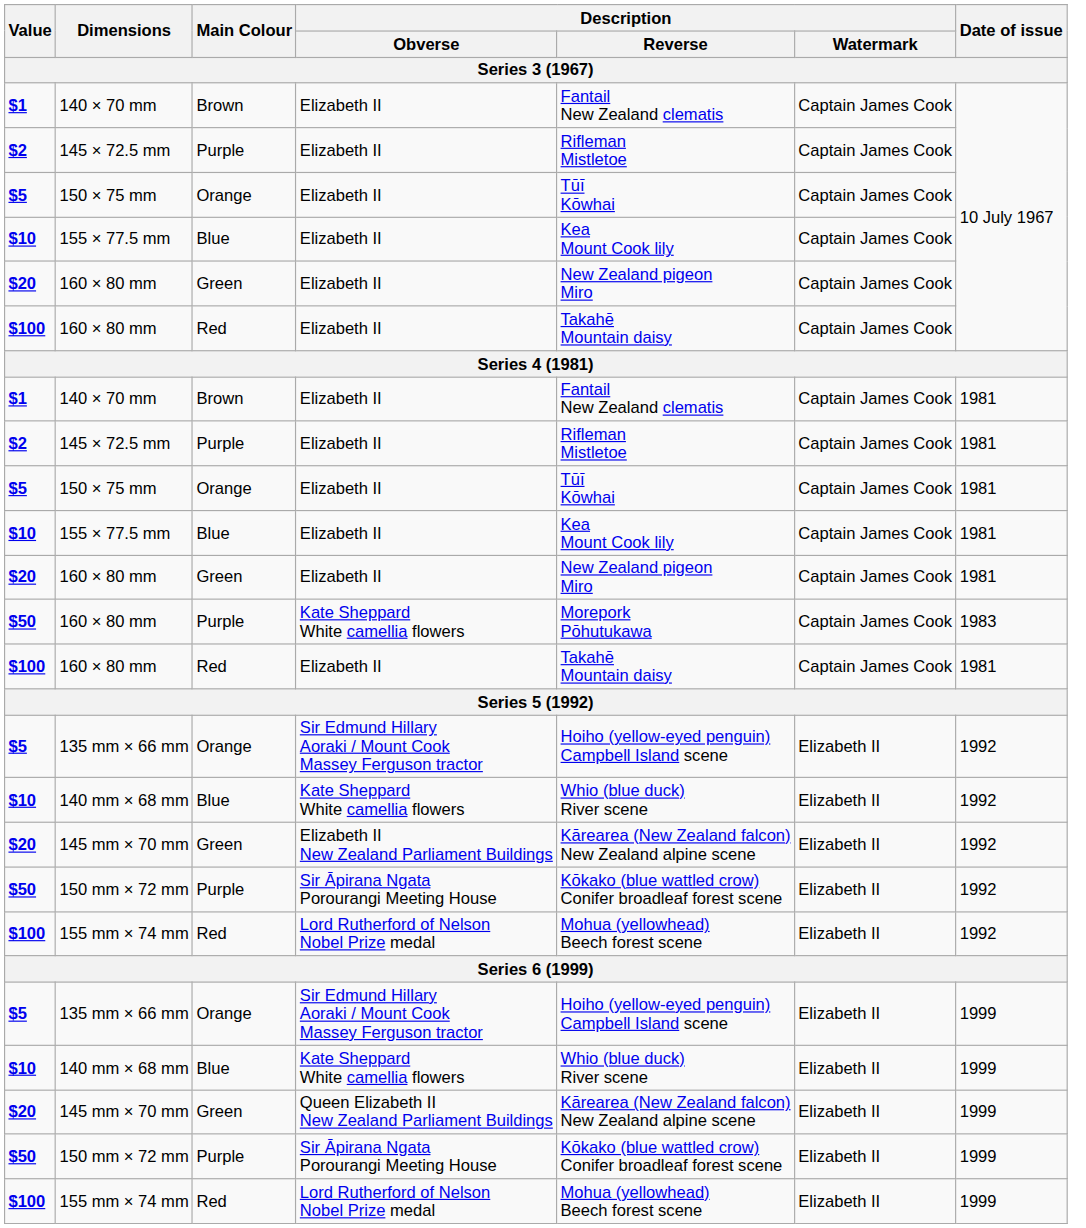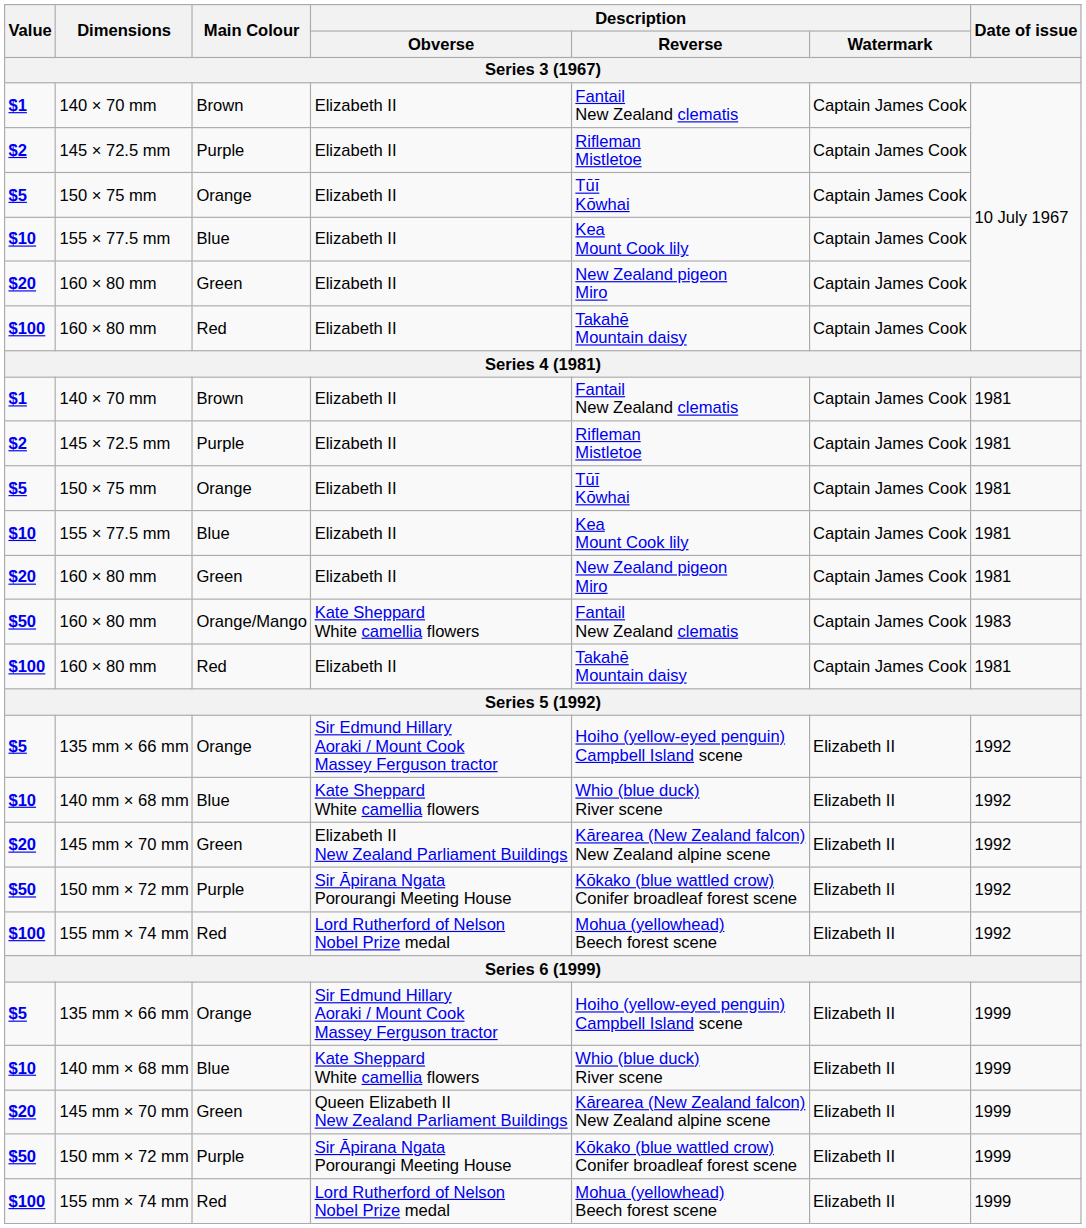$50 / 160 × 80 mm | Main Colour: Purple -> Orange/Mango
$50 / 160 × 80 mm | Description / Reverse: Morepork Pōhutukawa -> Fantail New Zealand clematis
